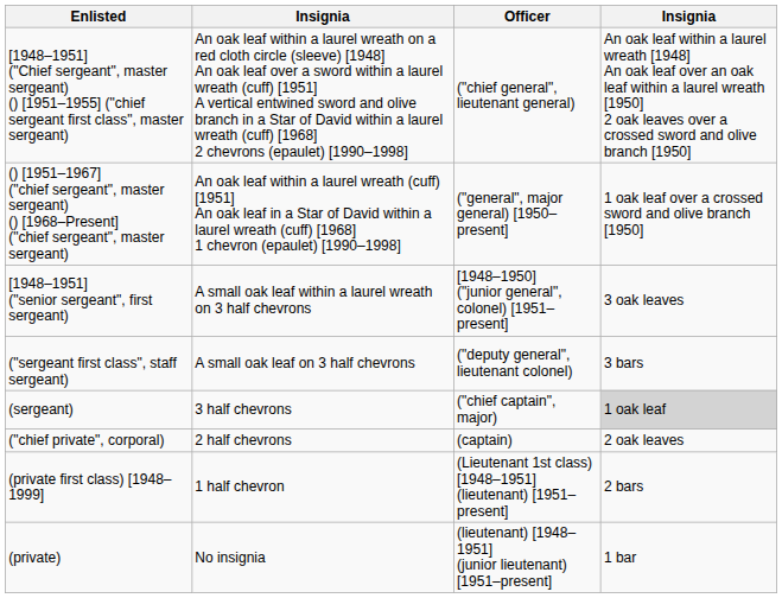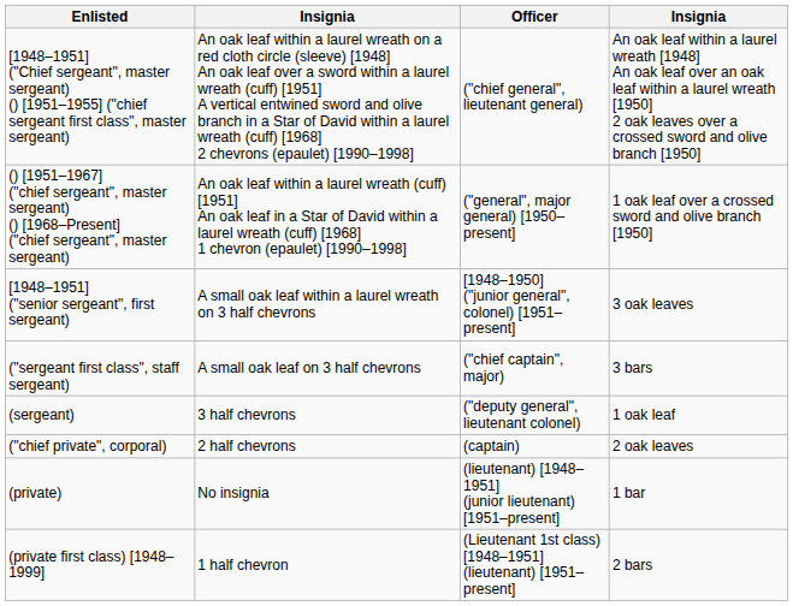("sergeant first class", staff sergeant) | Officer: ("deputy general", lieutenant colonel) -> ("chief captain", major)
(sergeant) | Officer: ("chief captain", major) -> ("deputy general", lieutenant colonel)
(sergeant) | column 4: lightgrey background -> no background
rows swapped: (private first class) [1948–1999] <-> (private)
